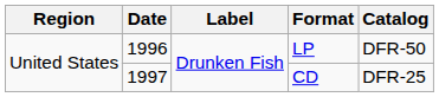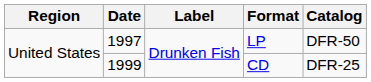LP | Date: 1996 -> 1997
CD | Date: 1997 -> 1999
